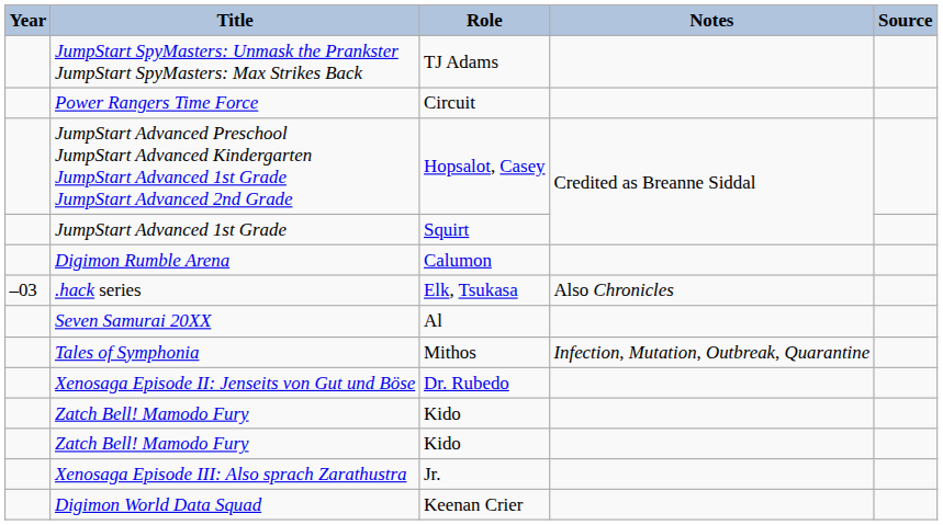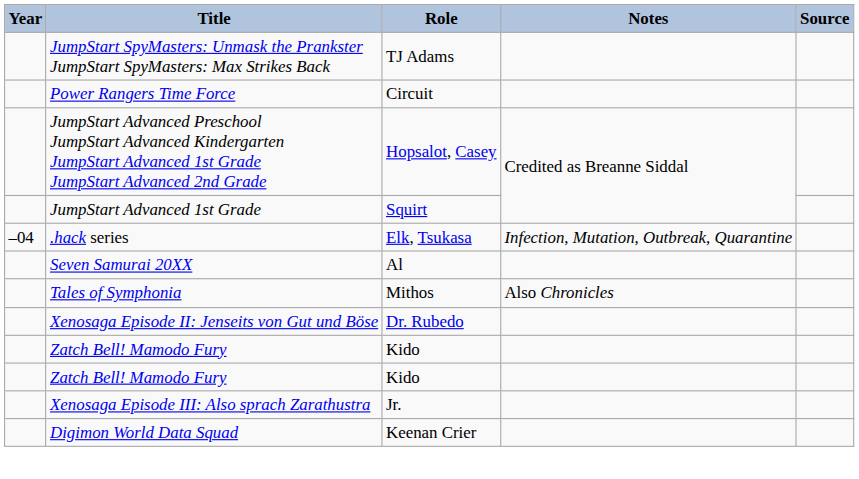- row: Digimon Rumble Arena | Calumon
.hack series | Year: –03 -> –04
.hack series | Notes: Also Chronicles -> Infection, Mutation, Outbreak, Quarantine
Tales of Symphonia | Notes: Infection, Mutation, Outbreak, Quarantine -> Also Chronicles
